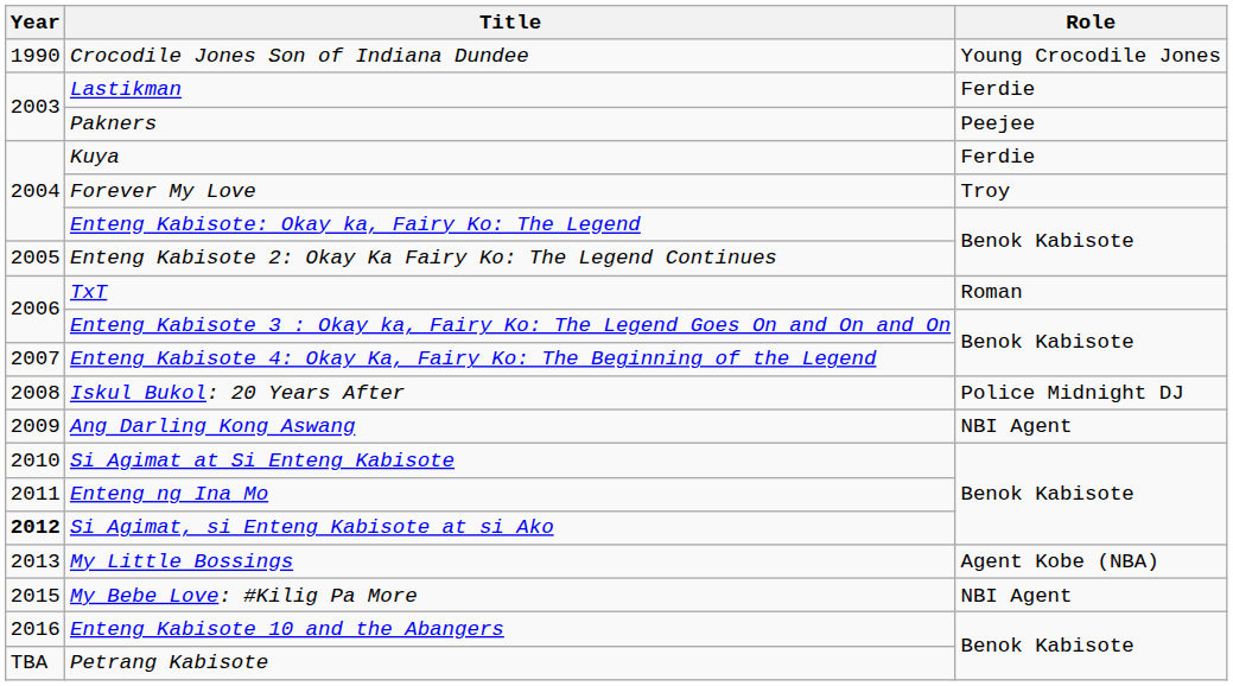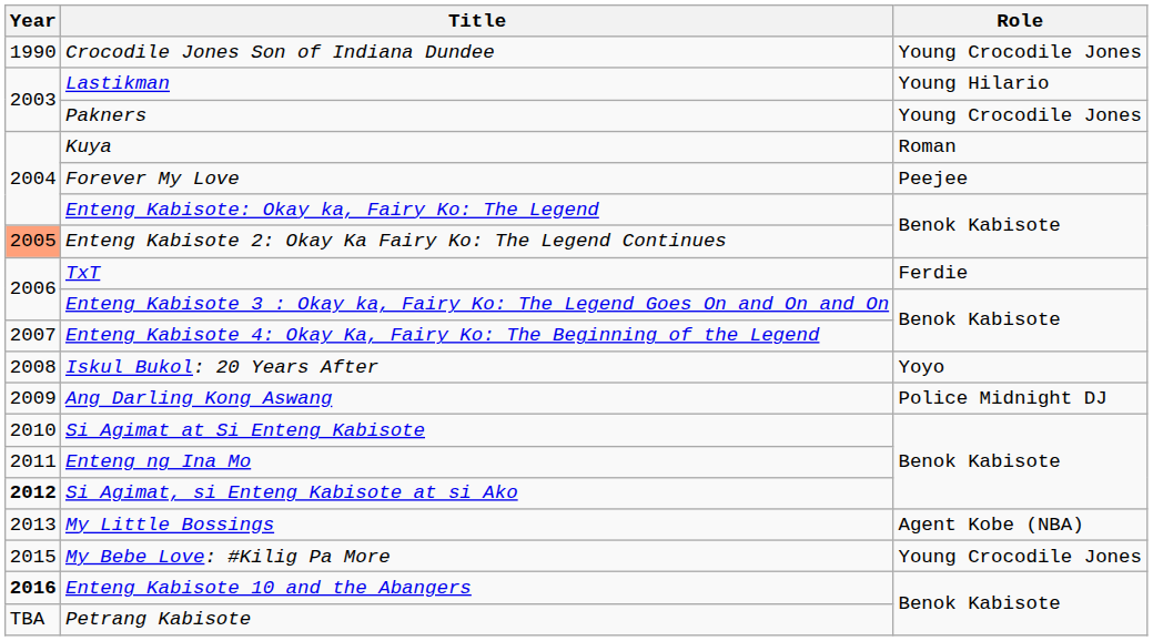Lastikman | Role: Ferdie -> Young Hilario
Pakners | Role: Peejee -> Young Crocodile Jones
Kuya | Role: Ferdie -> Roman
Forever My Love | Role: Troy -> Peejee
Enteng Kabisote 2: Okay Ka Fairy Ko: The Legend Continues | Year: no background -> lightsalmon background
TxT | Role: Roman -> Ferdie
Iskul Bukol: 20 Years After | Role: Police Midnight DJ -> Yoyo
Ang Darling Kong Aswang | Role: NBI Agent -> Police Midnight DJ
My Bebe Love: #Kilig Pa More | Role: NBI Agent -> Young Crocodile Jones
Enteng Kabisote 10 and the Abangers | Year: normal -> bold
